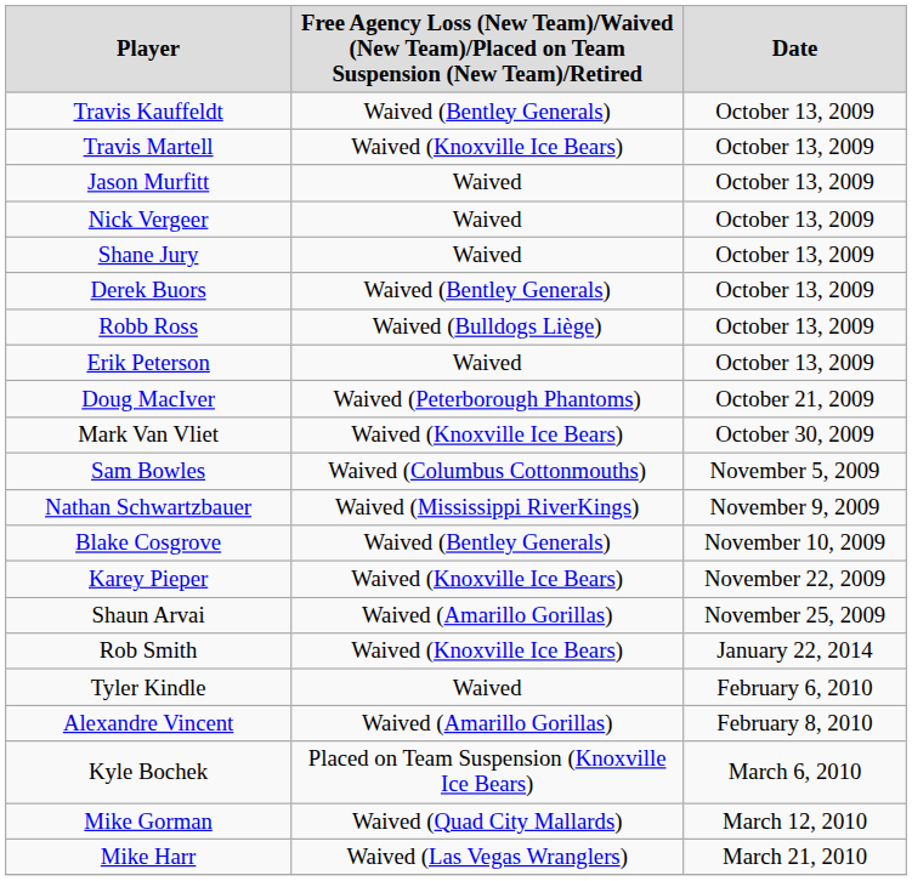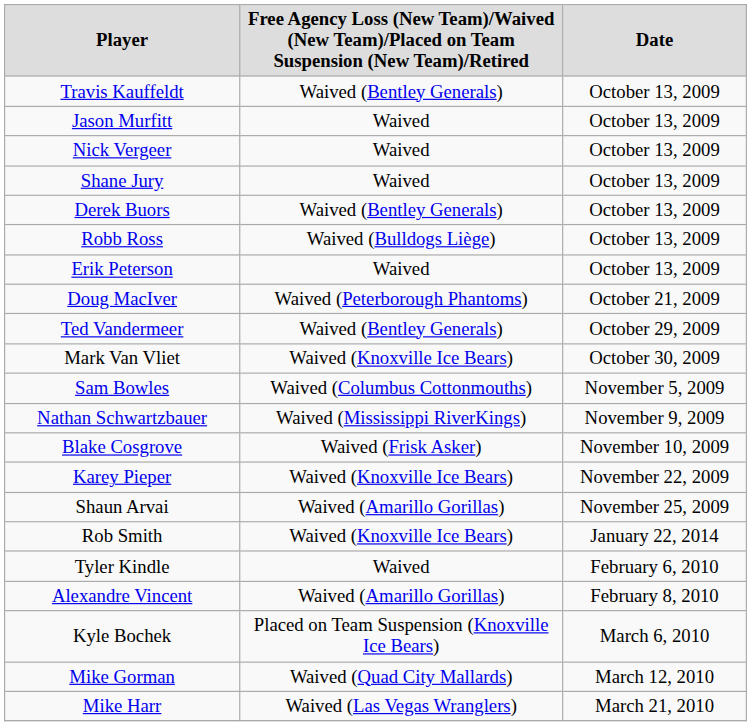- row: Travis Martell | Waived (Knoxville Ice Bears) | October 13, 2009
+ row: Ted Vandermeer | Waived (Bentley Generals) | October 29, 2009
Blake Cosgrove | column 2: Waived (Bentley Generals) -> Waived (Frisk Asker)
